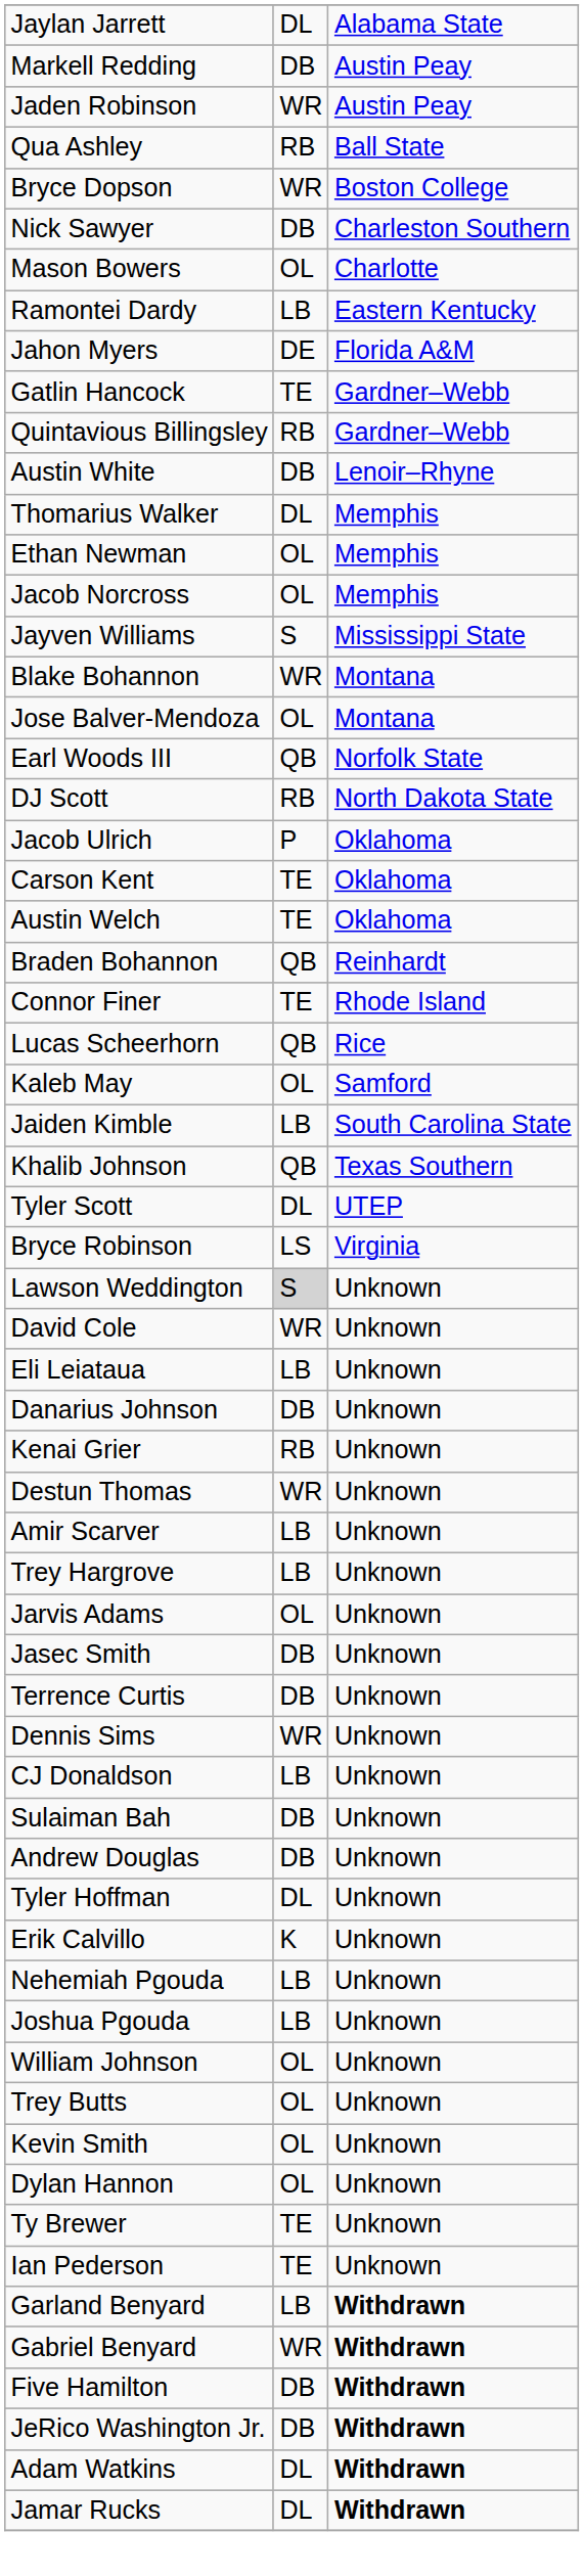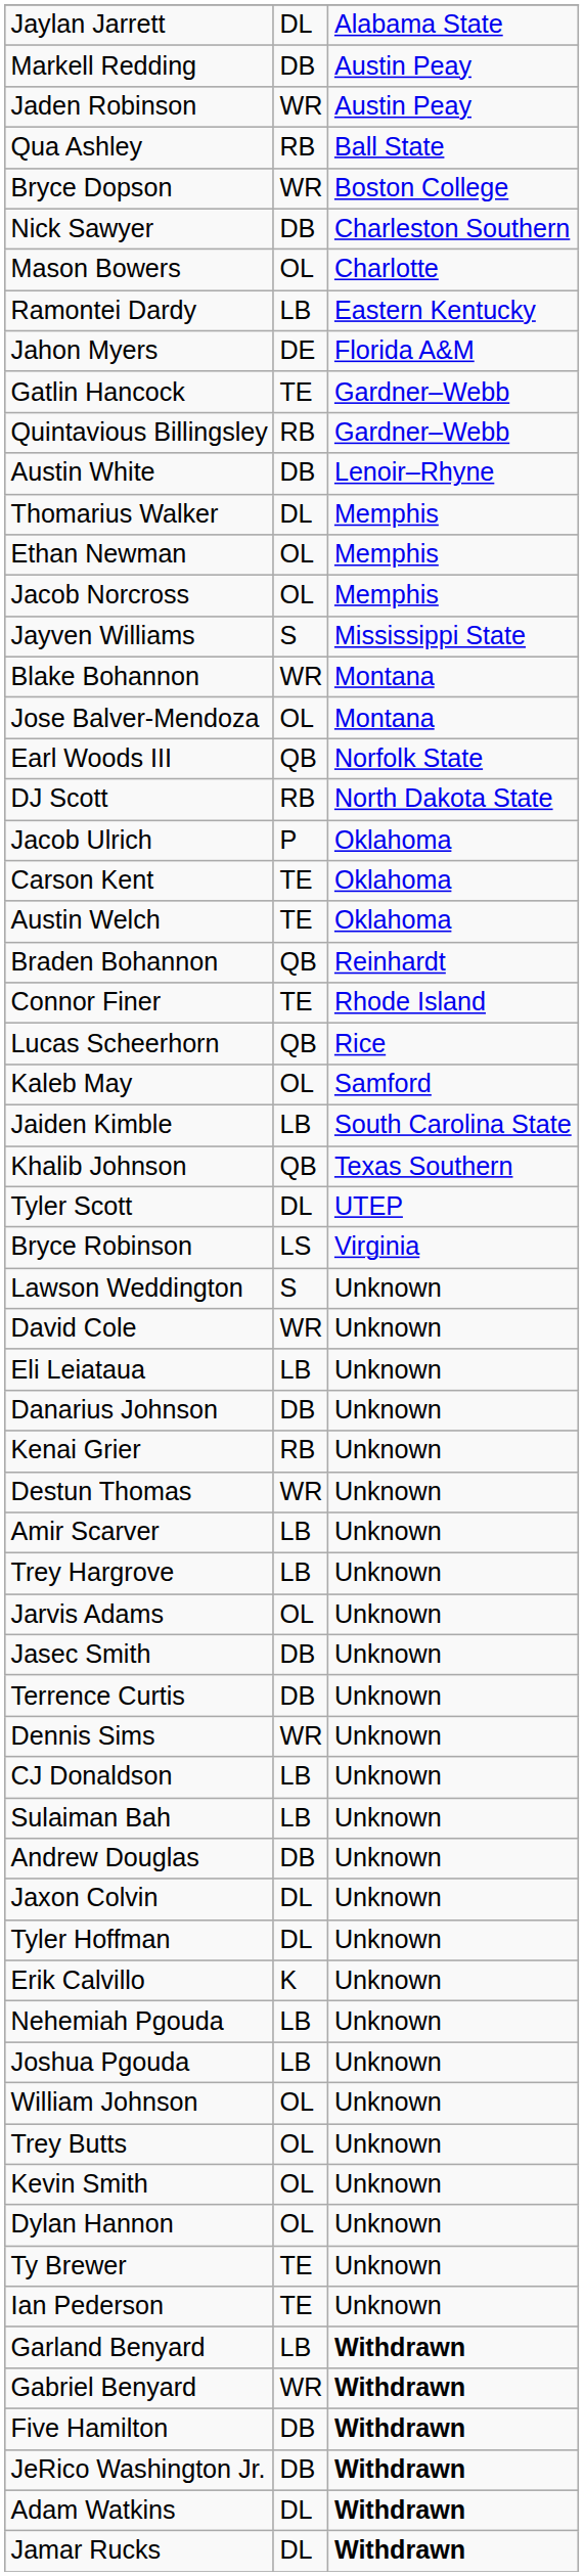Lawson Weddington | column 2: lightgrey background -> no background
Sulaiman Bah | column 2: DB -> LB
+ row: Jaxon Colvin | DL | Unknown
